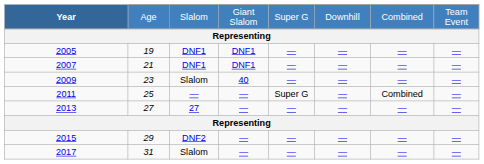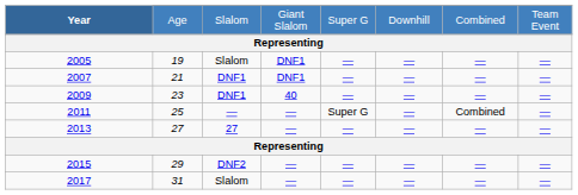2005 | column 3: DNF1 -> Slalom
2009 | column 3: Slalom -> DNF1
